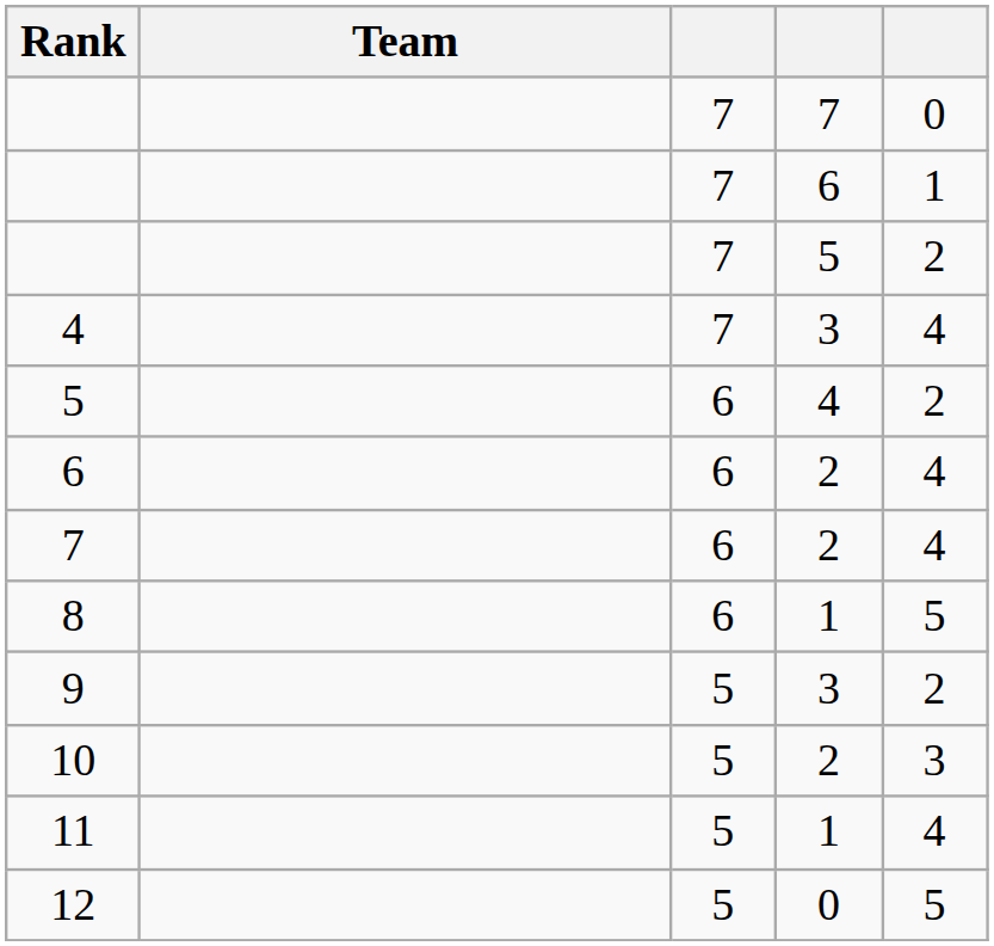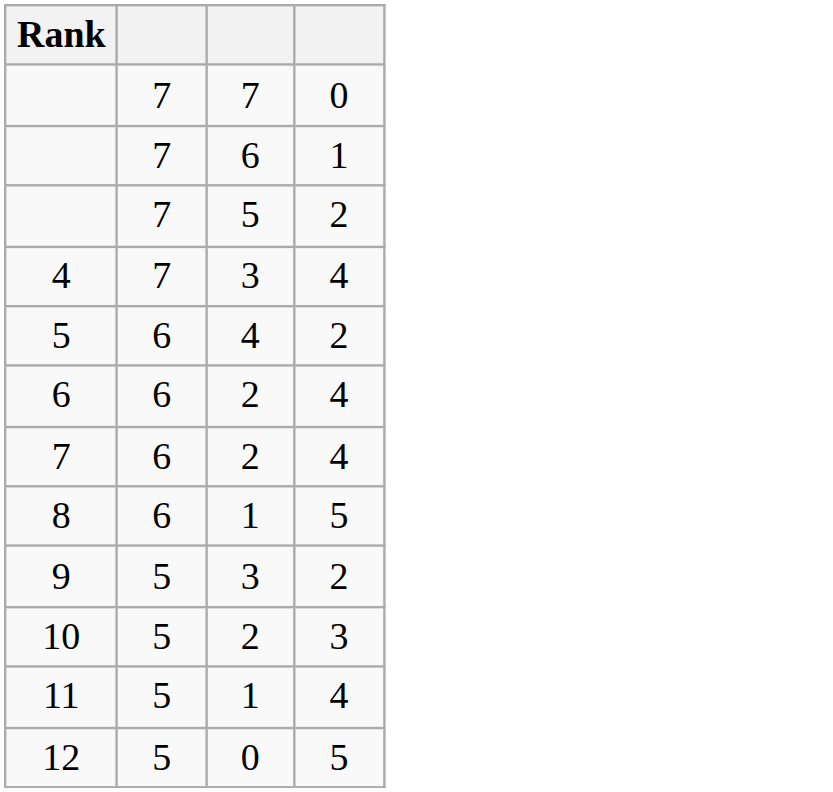- column: Team
